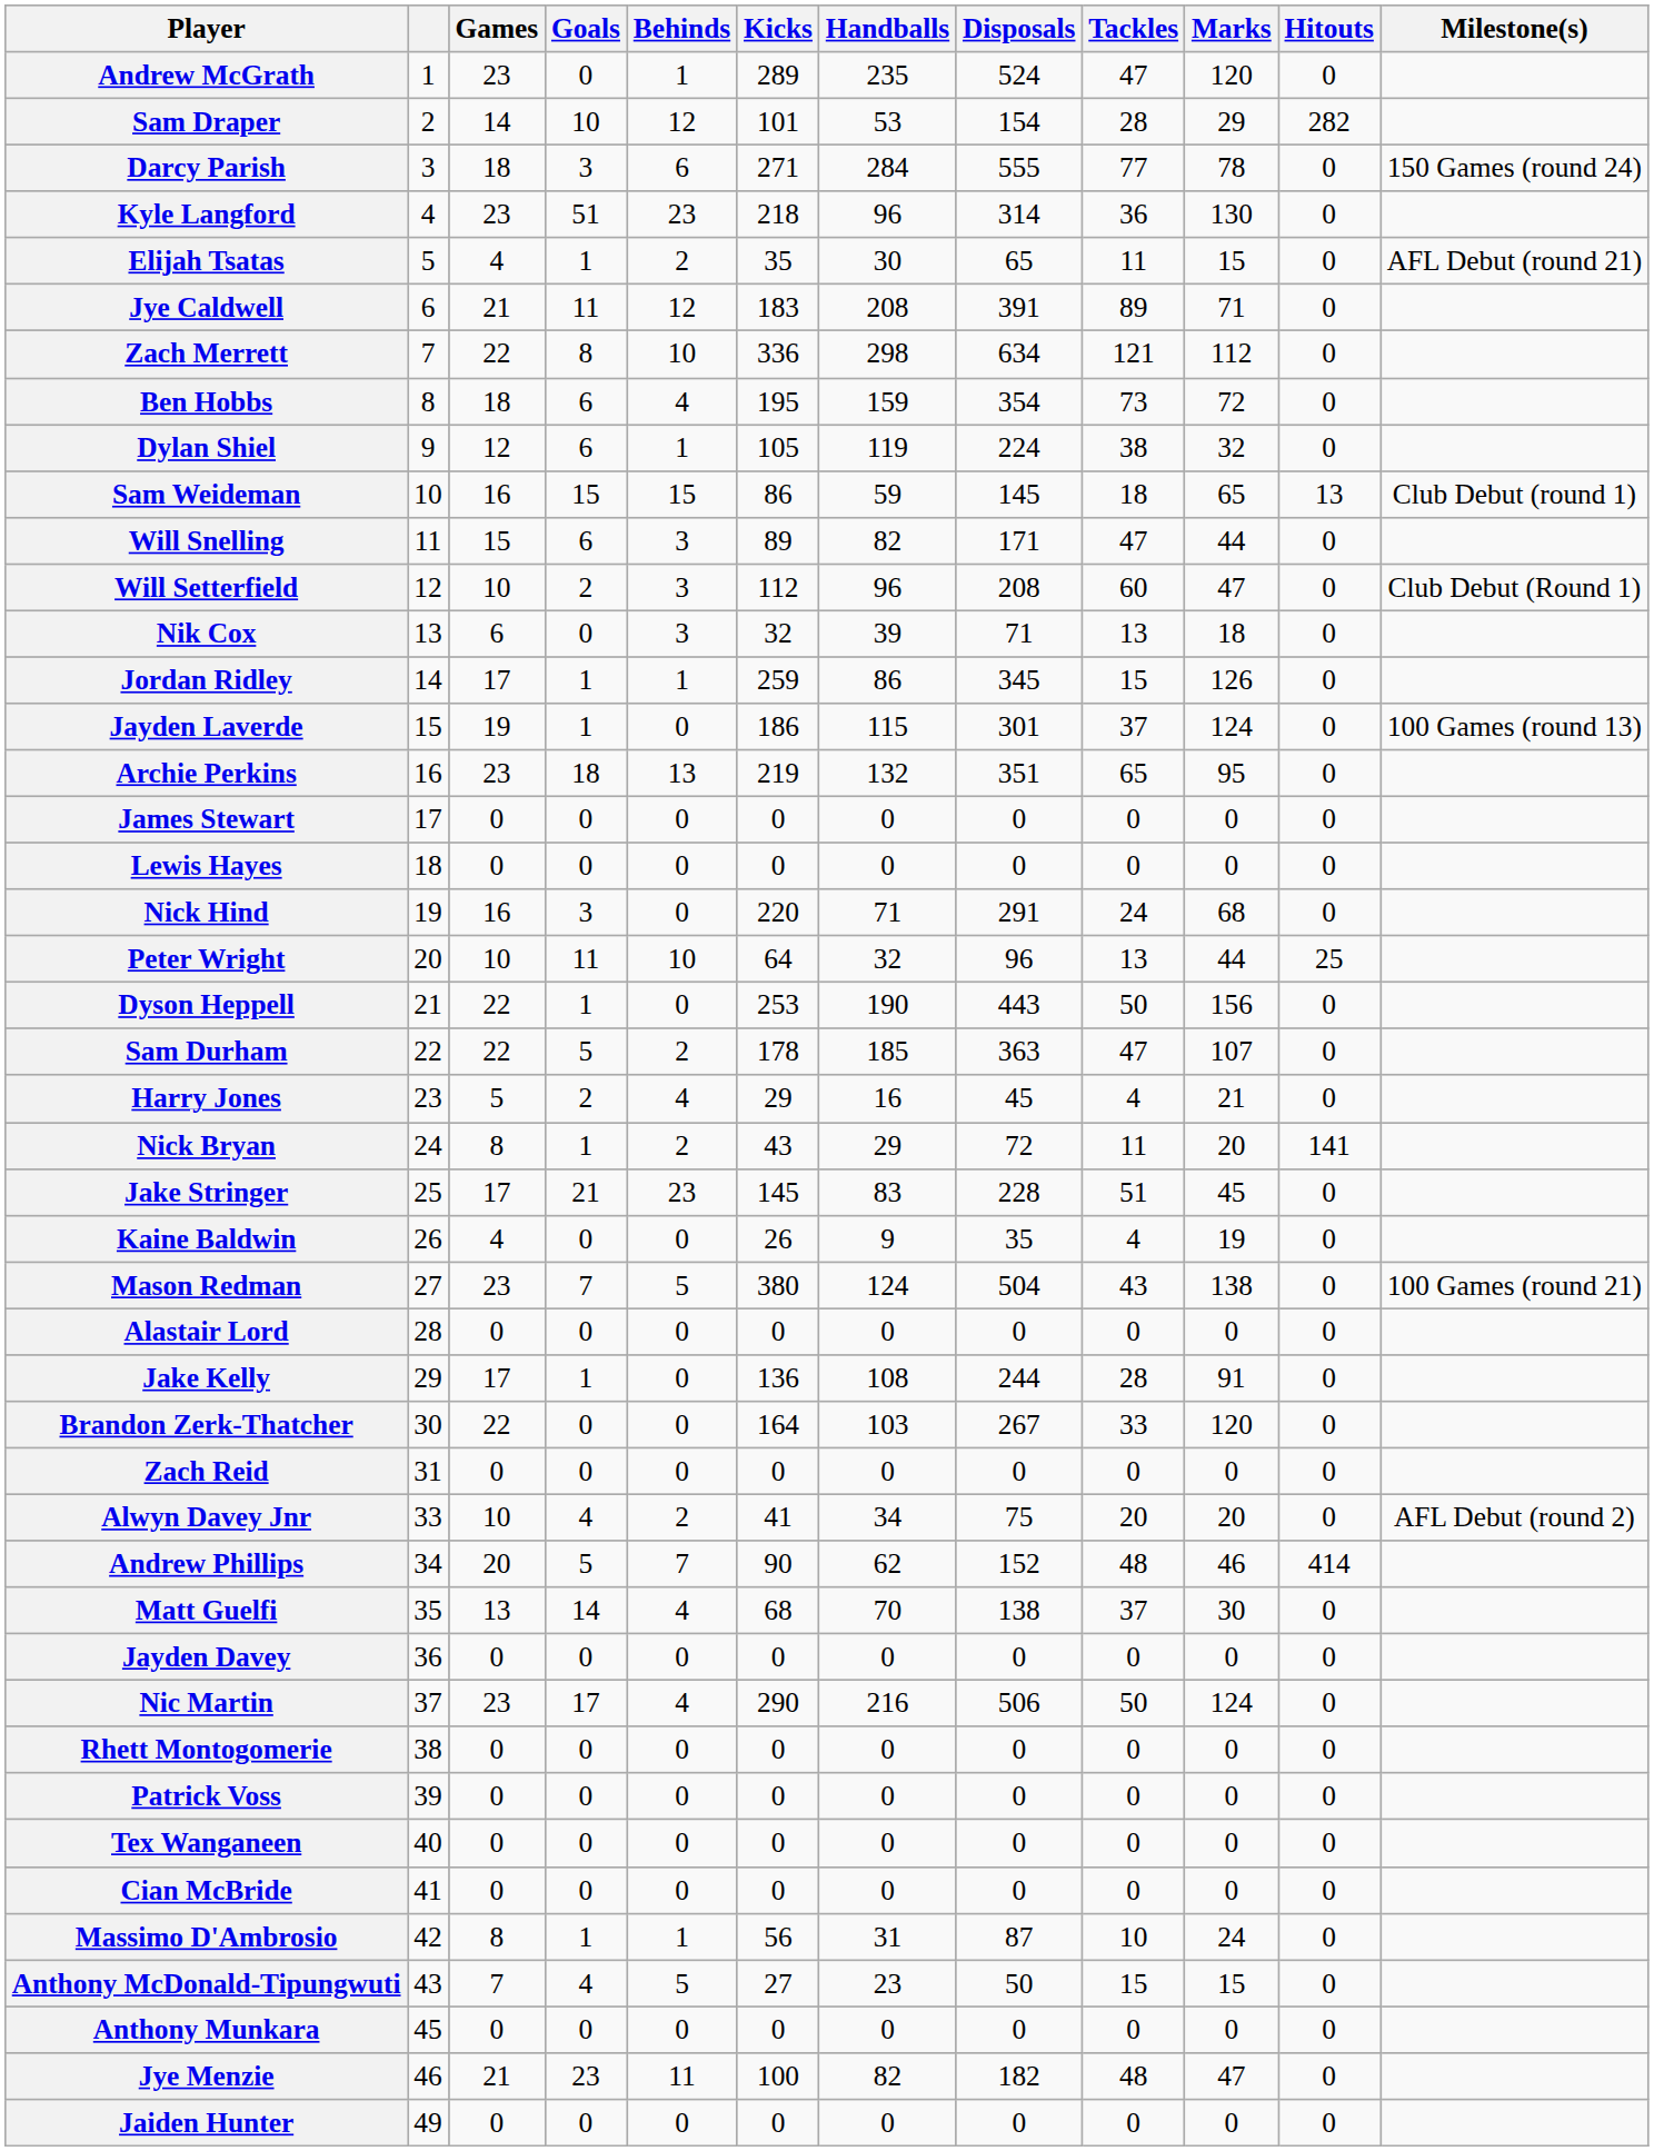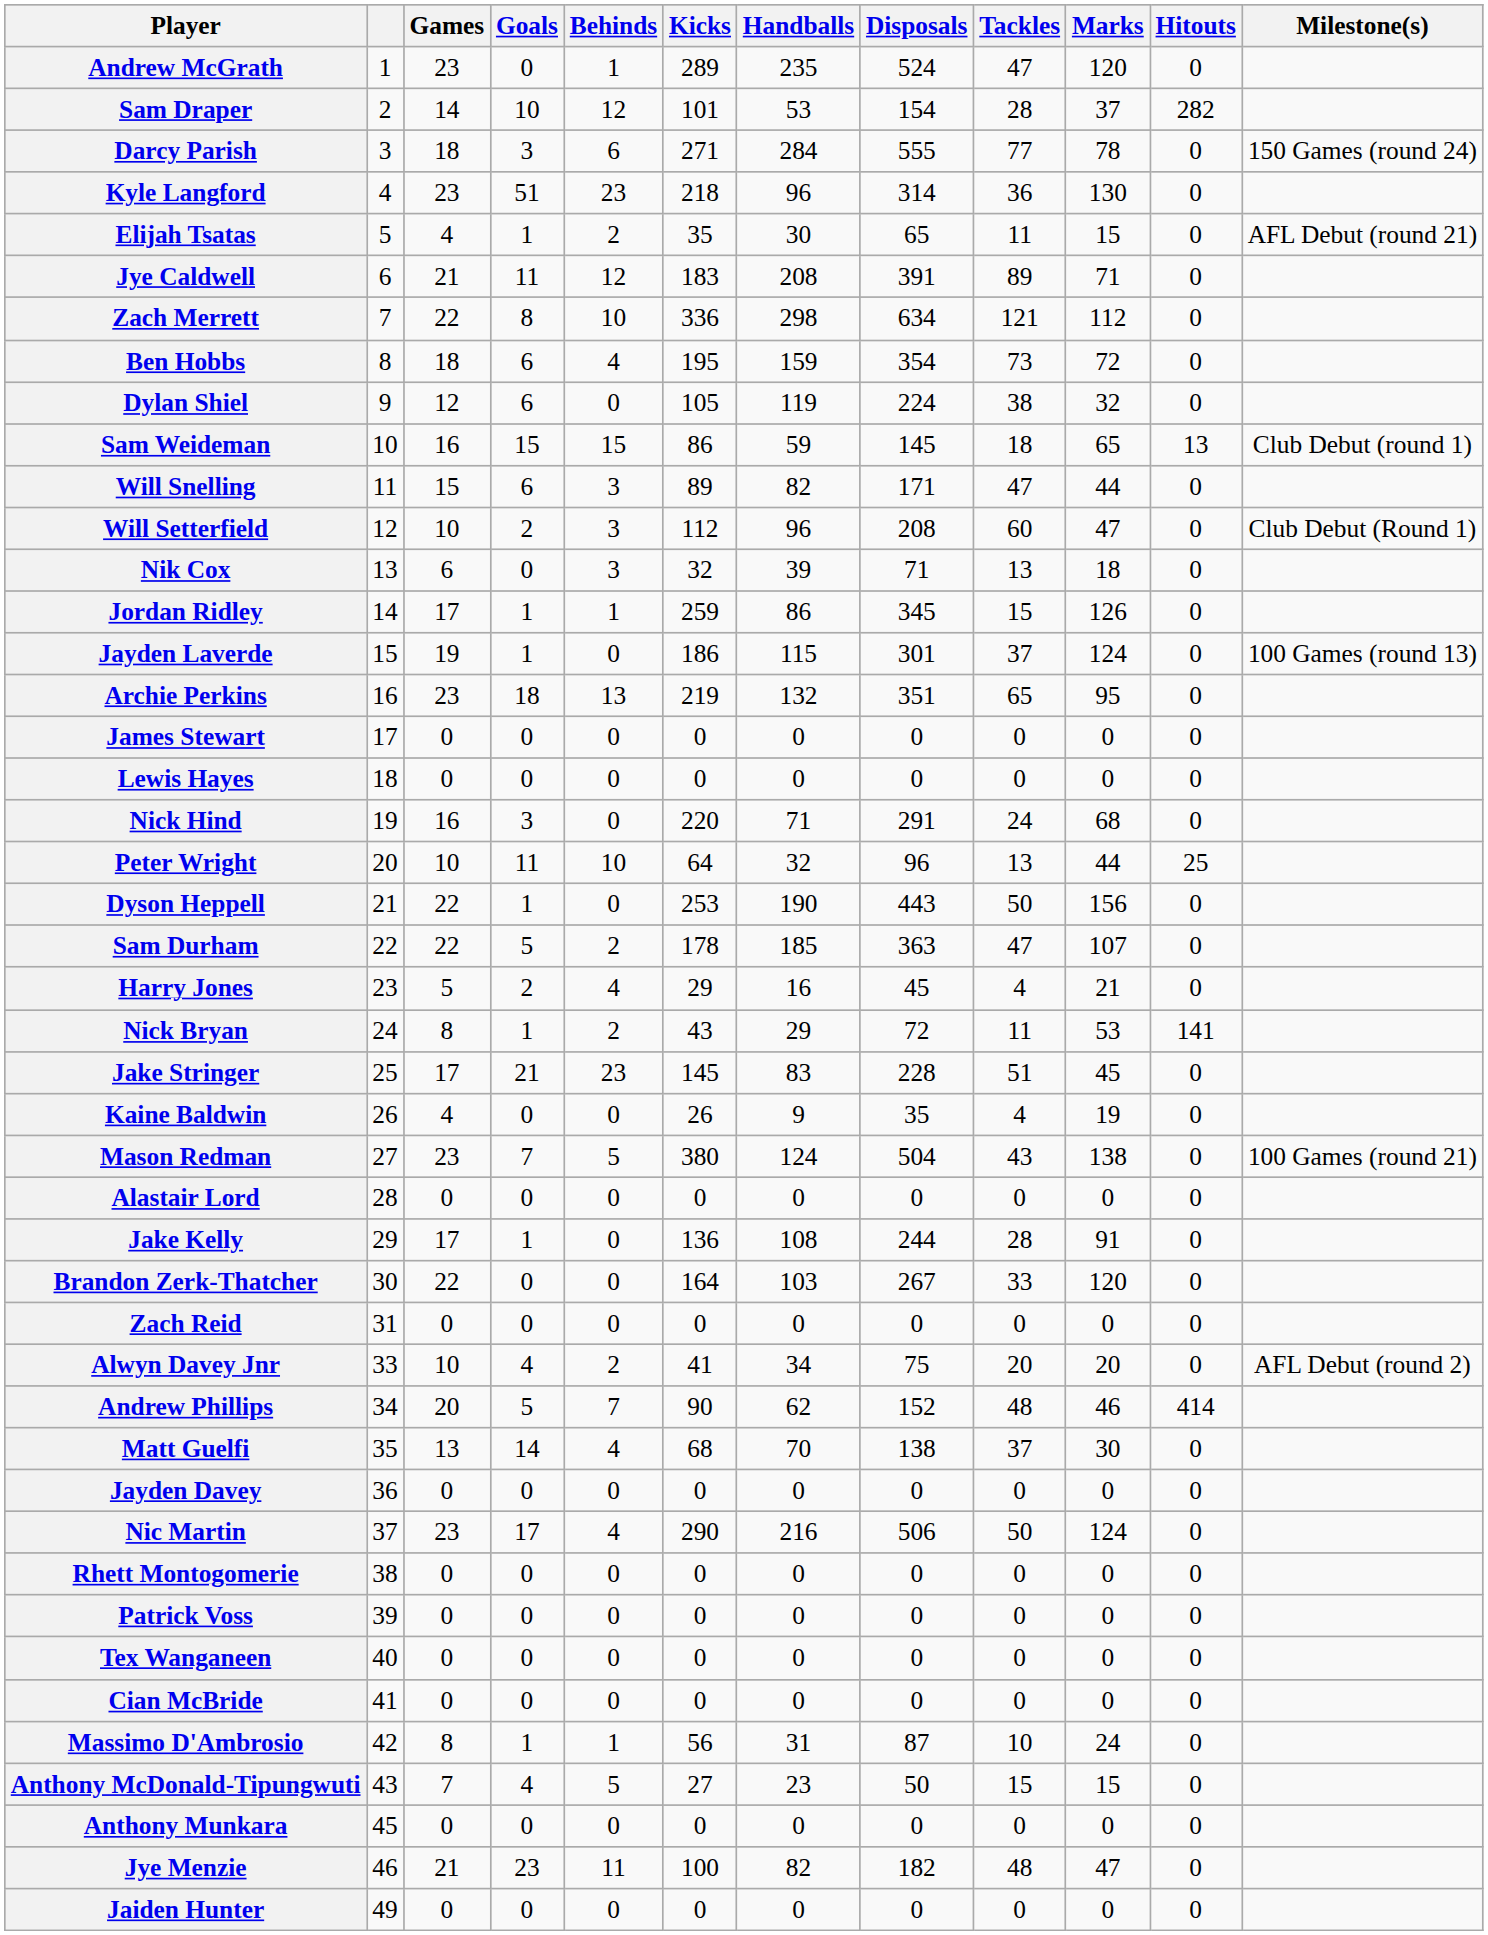Sam Draper | Marks: 29 -> 37
Dylan Shiel | Behinds: 1 -> 0
Nick Bryan | Marks: 20 -> 53
